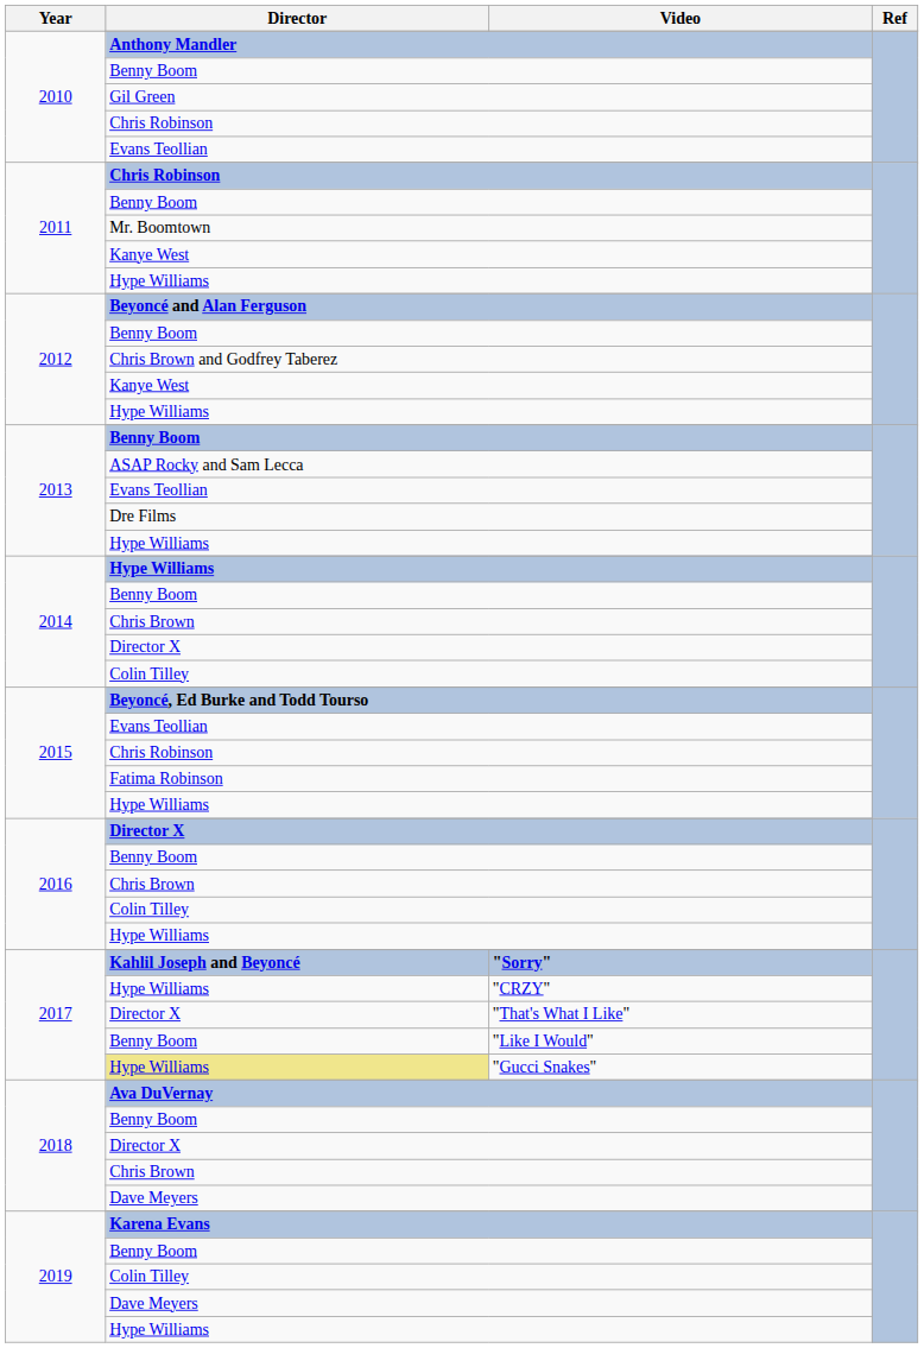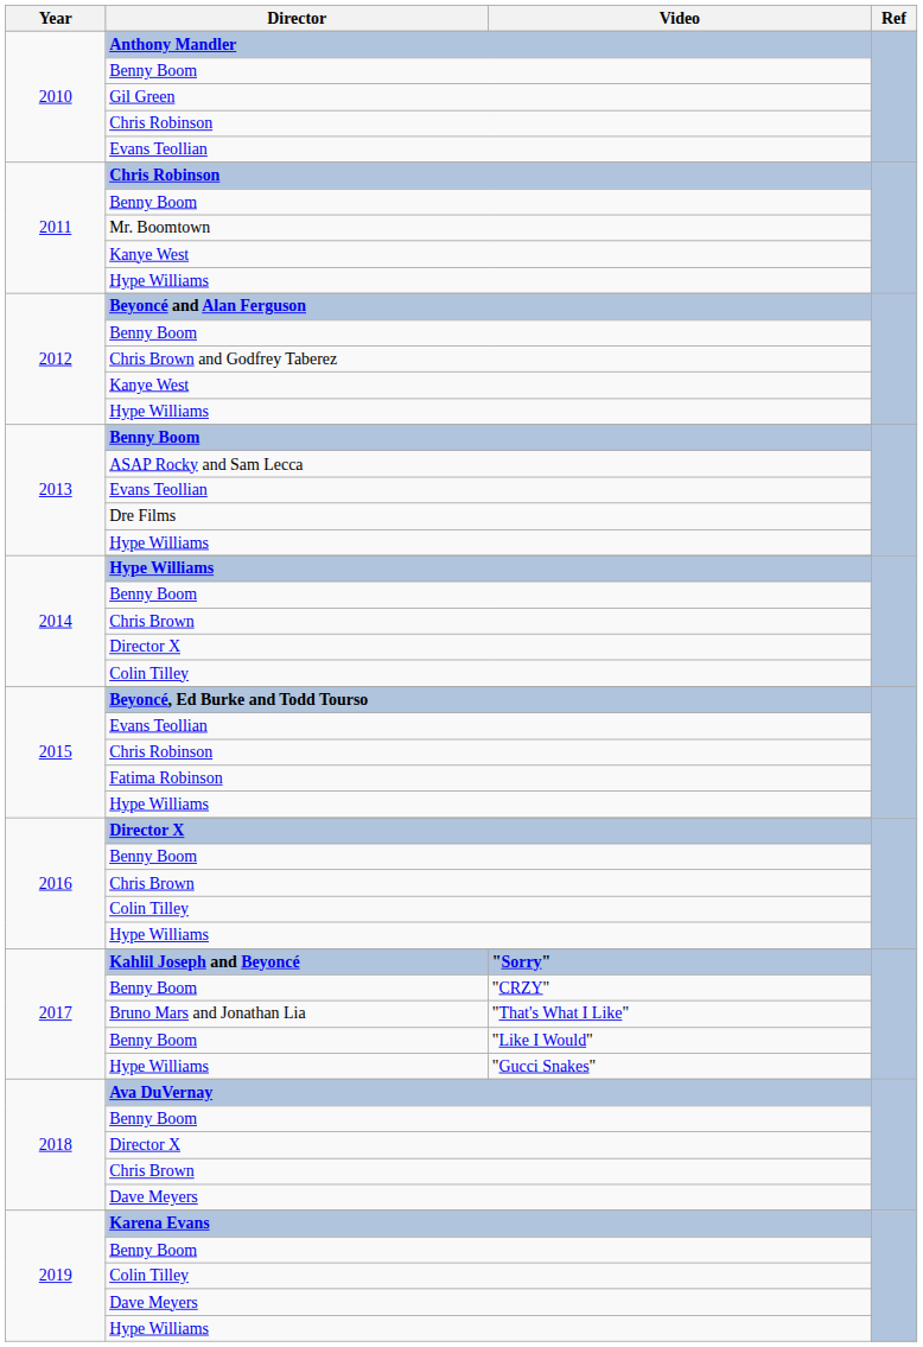"CRZY" | Director: Hype Williams -> Benny Boom
"That's What I Like" | Director: Director X -> Bruno Mars and Jonathan Lia
"Gucci Snakes" | Director: khaki background -> no background
